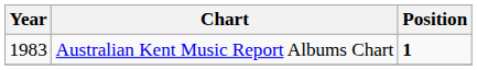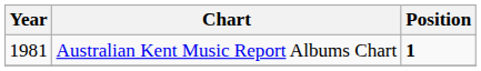Australian Kent Music Report Albums Chart | Year: 1983 -> 1981
